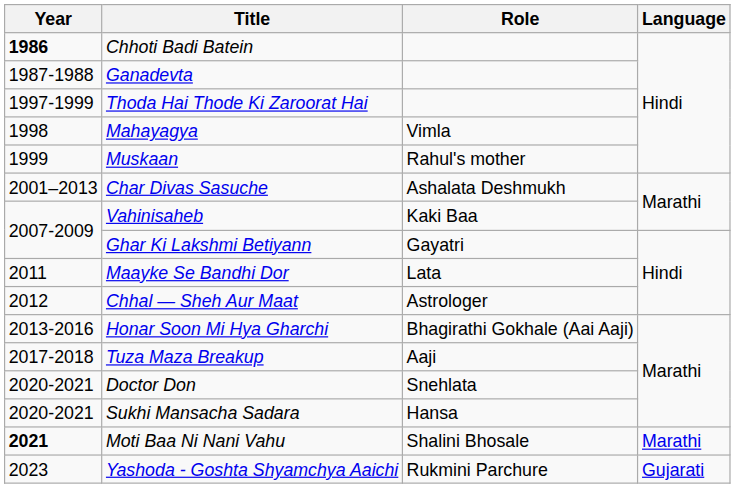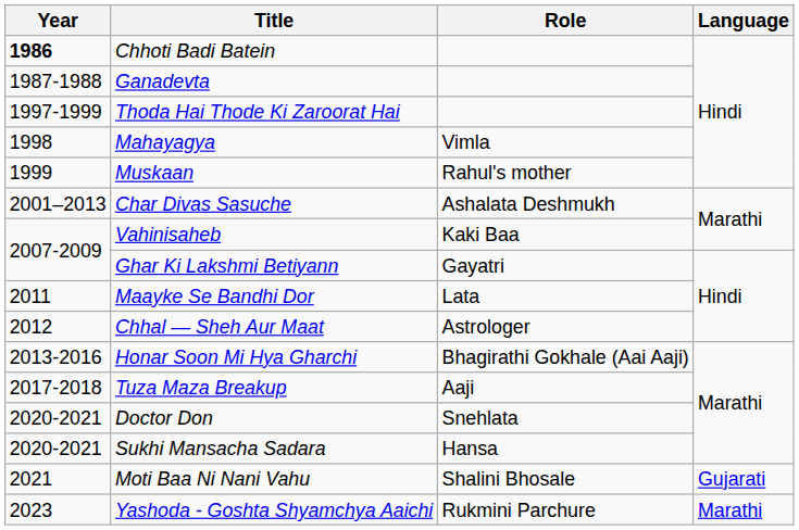Moti Baa Ni Nani Vahu | Year: bold -> normal
Moti Baa Ni Nani Vahu | Language: Marathi -> Gujarati
Yashoda - Goshta Shyamchya Aaichi | Language: Gujarati -> Marathi
